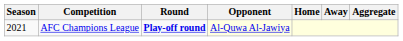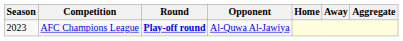AFC Champions League | Season: 2021 -> 2023
AFC Champions League | Opponent: lightyellow background -> no background
